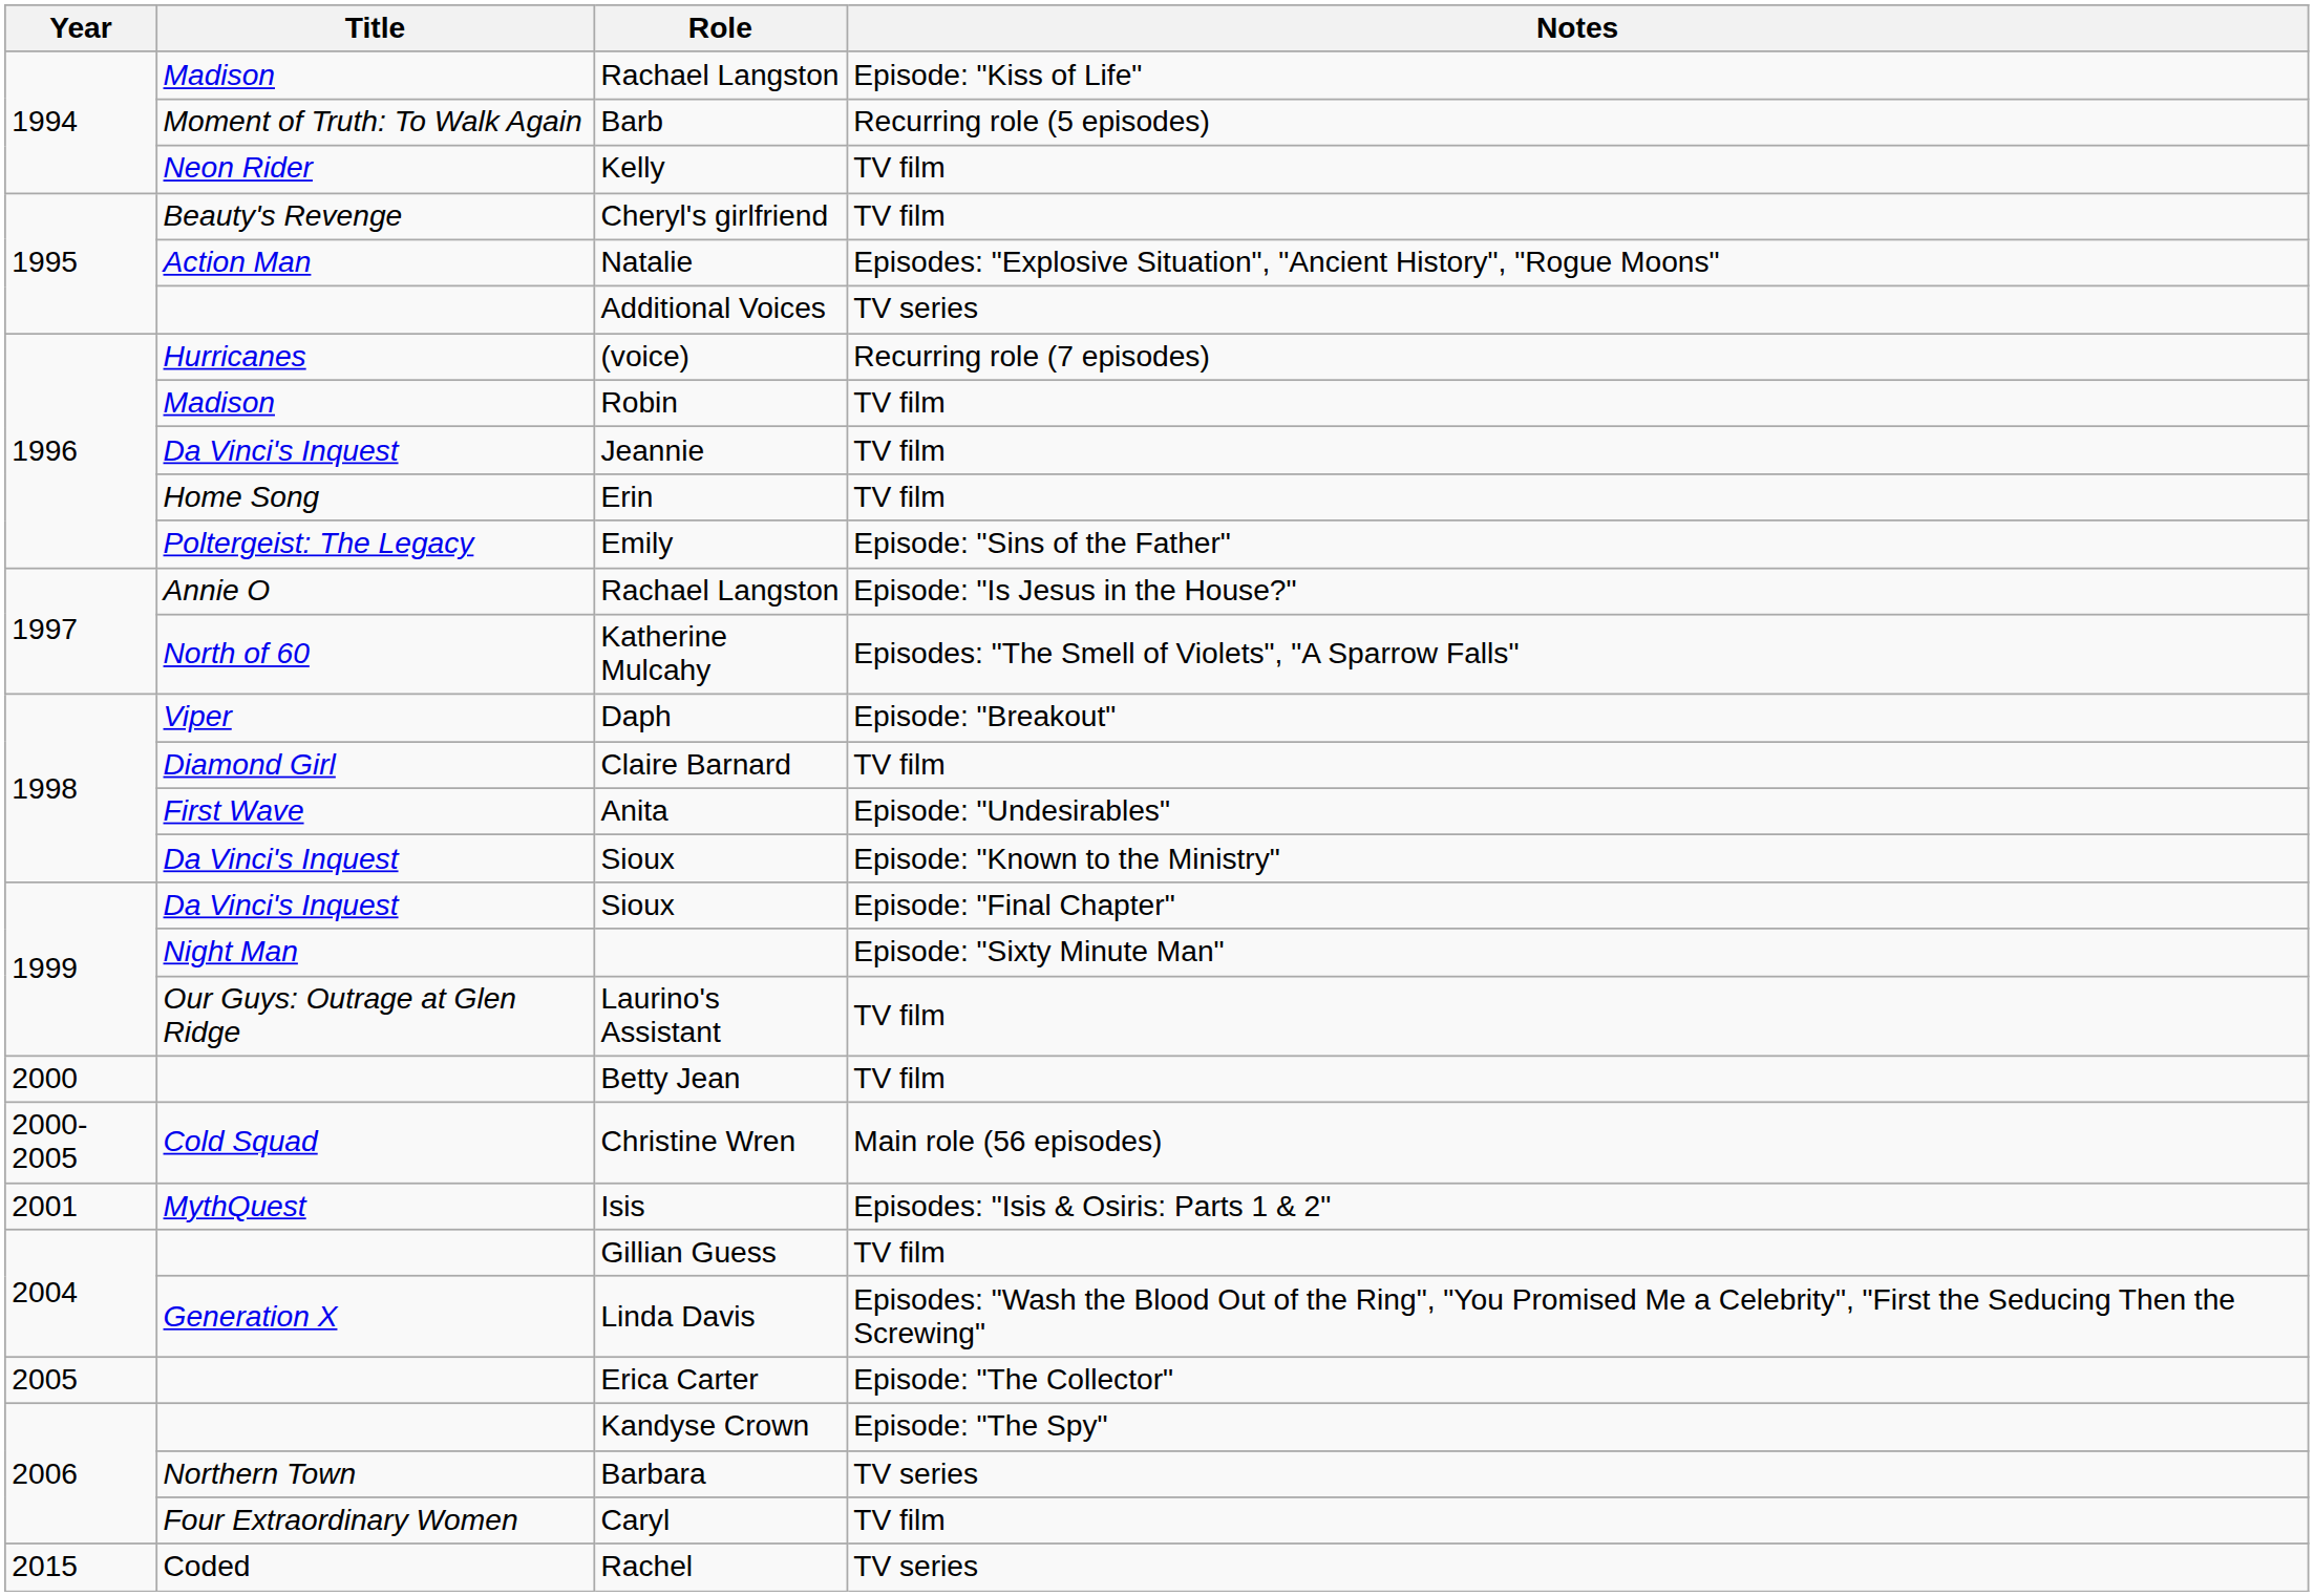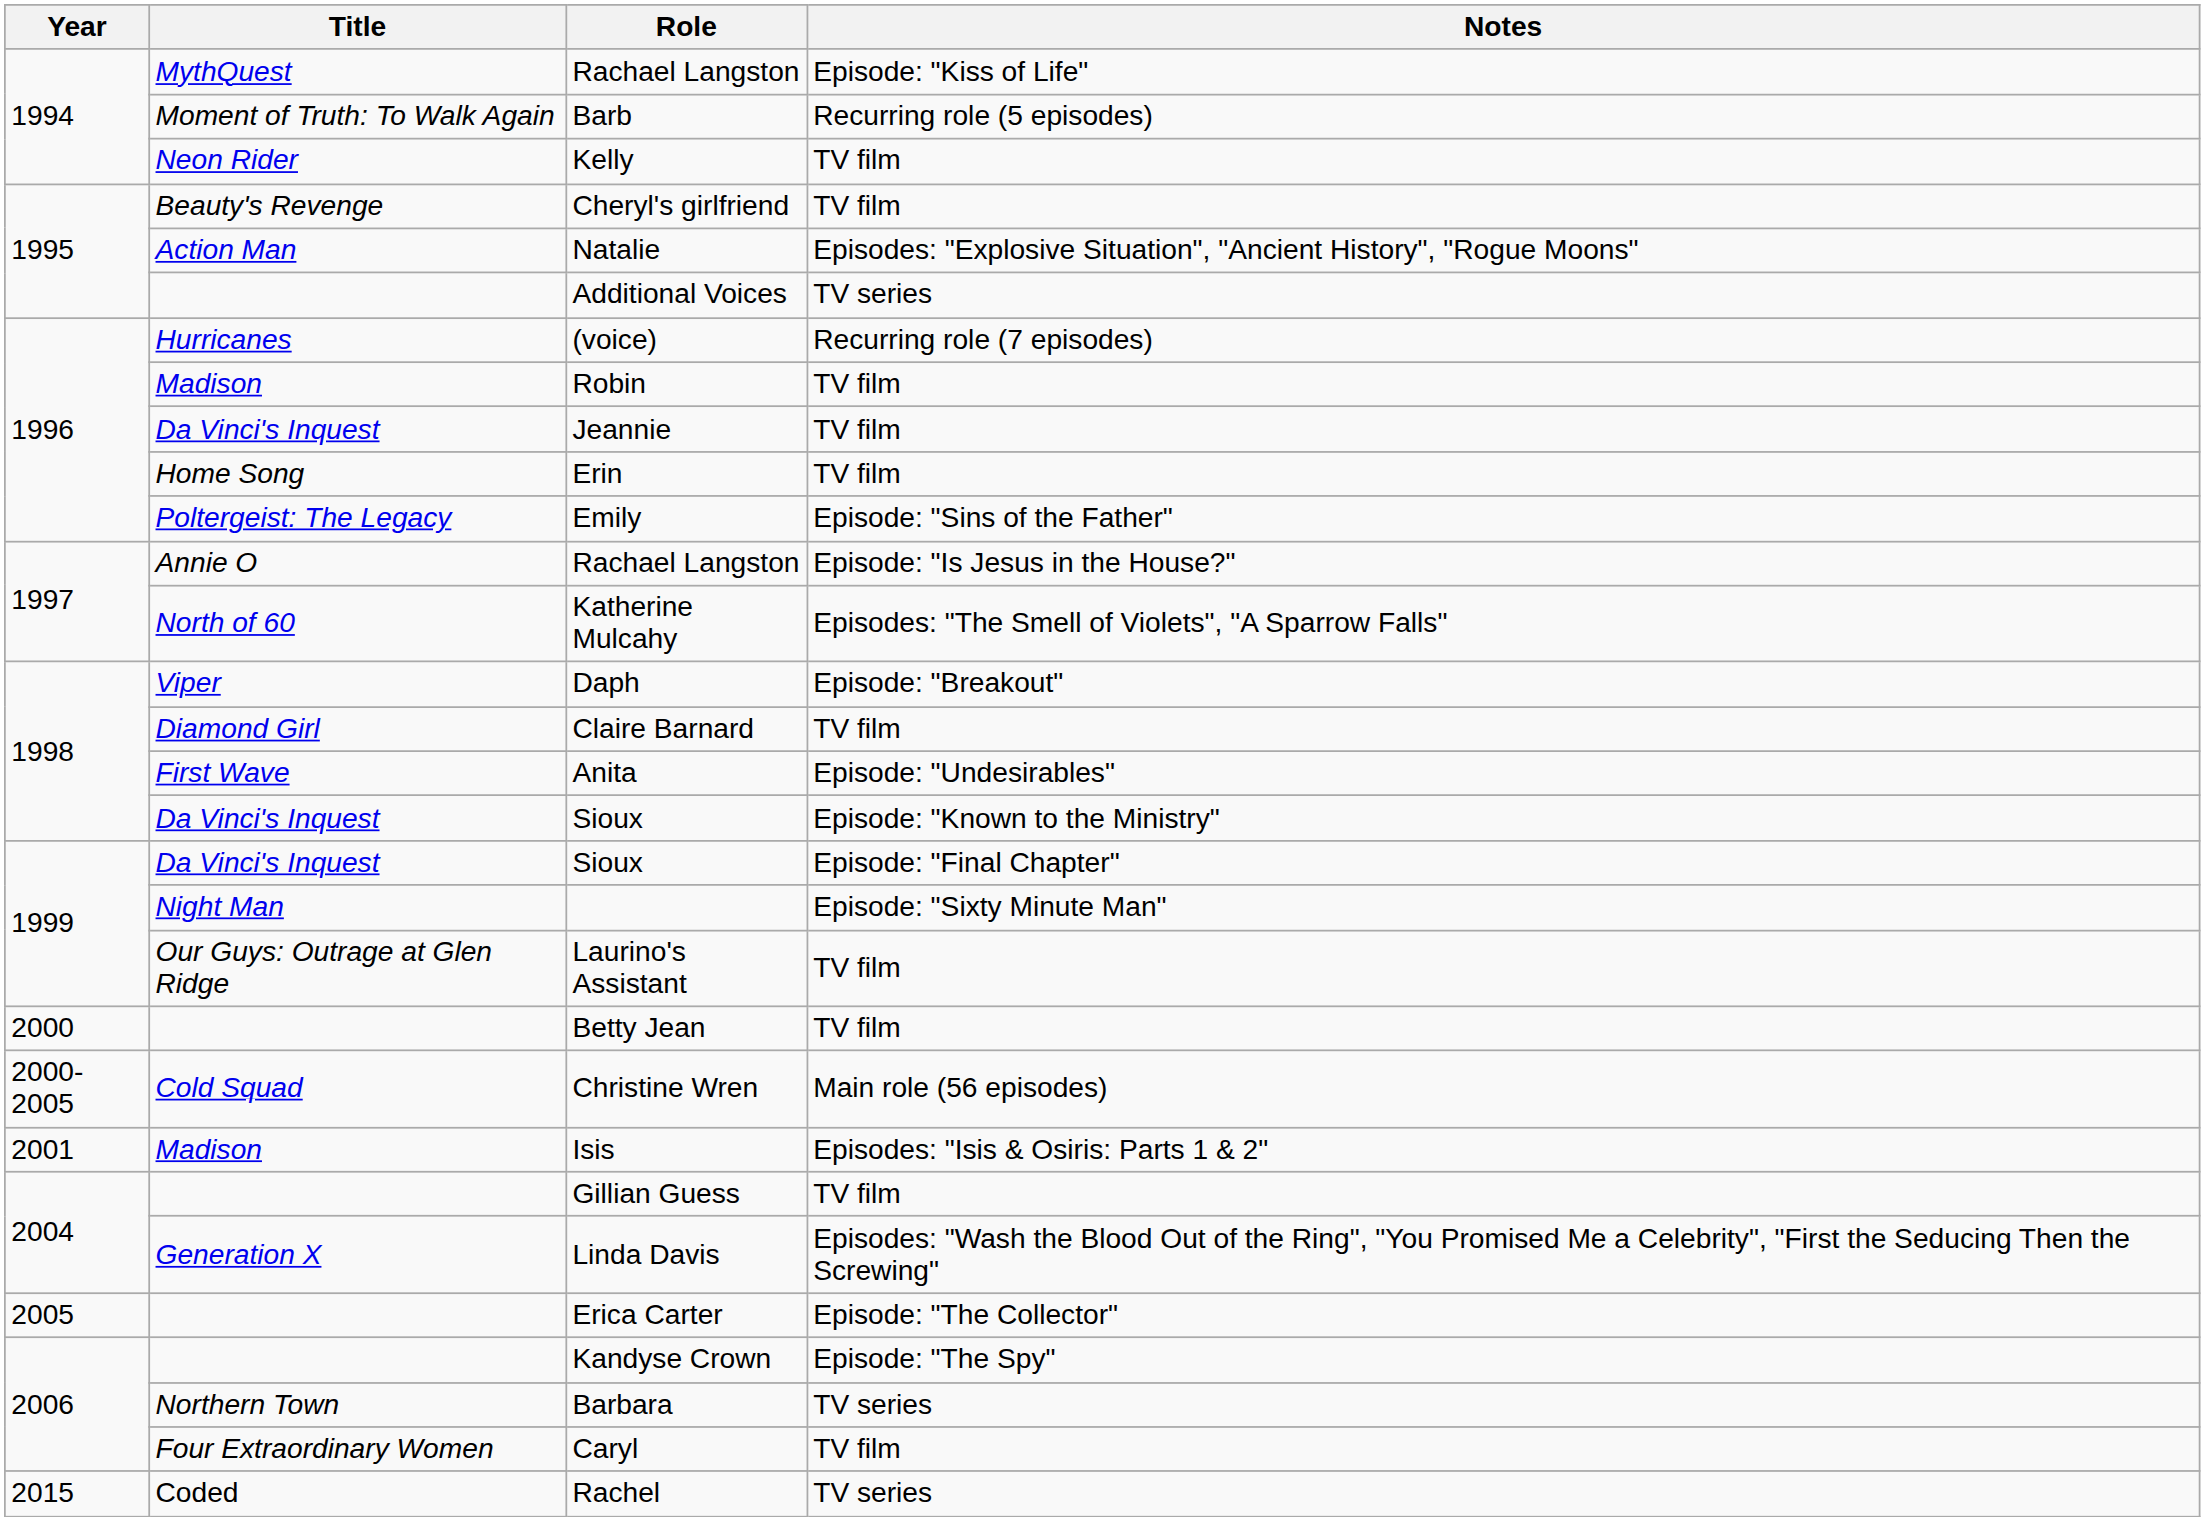Rachael Langston / Episode: "Kiss of Life" | Title: Madison -> MythQuest
Isis | Title: MythQuest -> Madison
